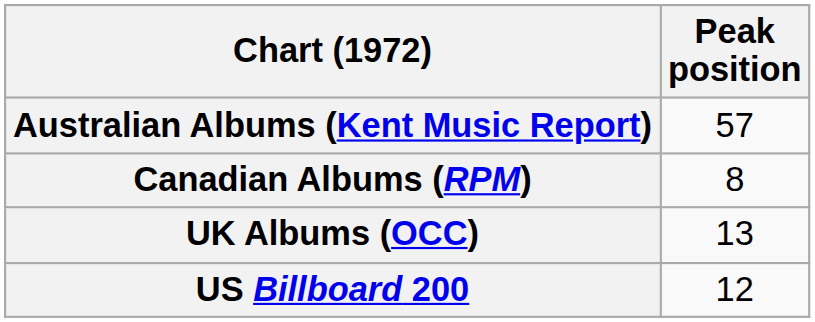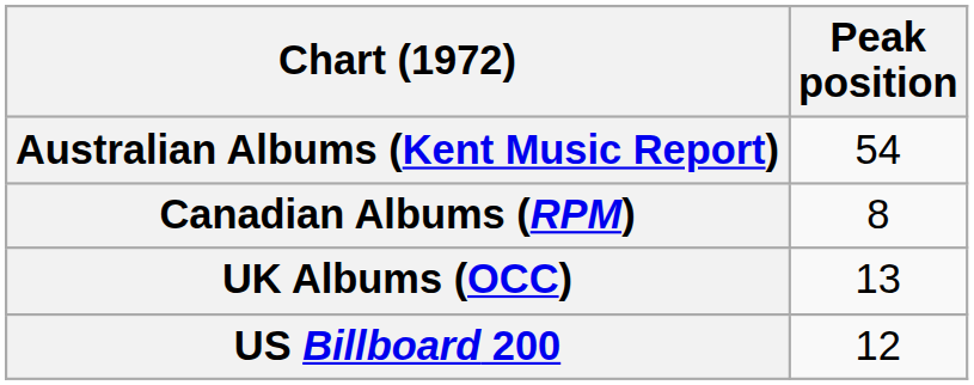Australian Albums (Kent Music Report) | Peak position: 57 -> 54
